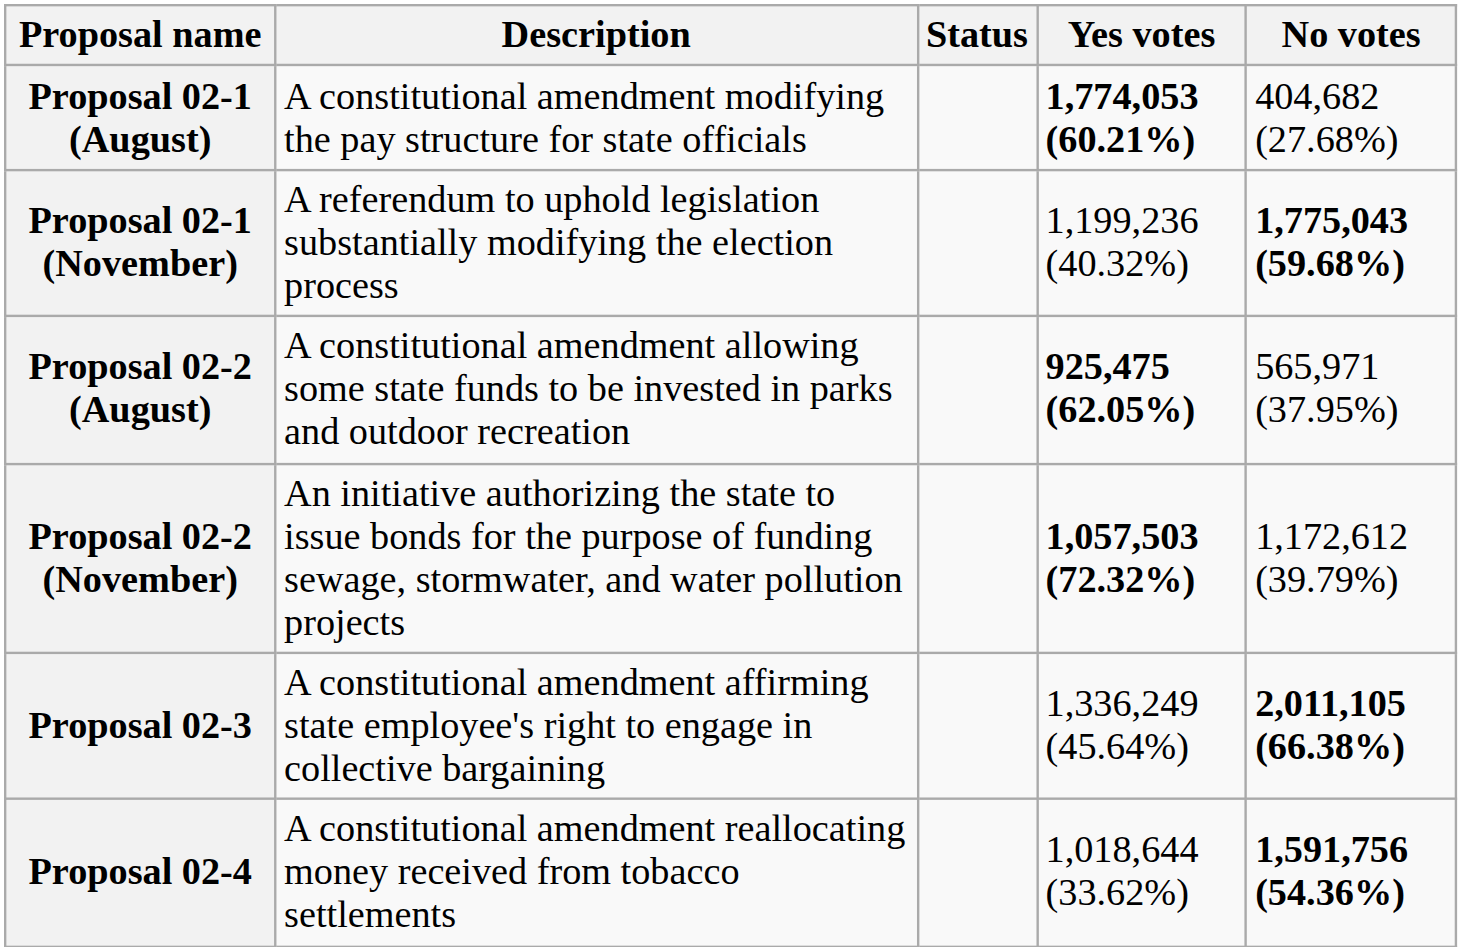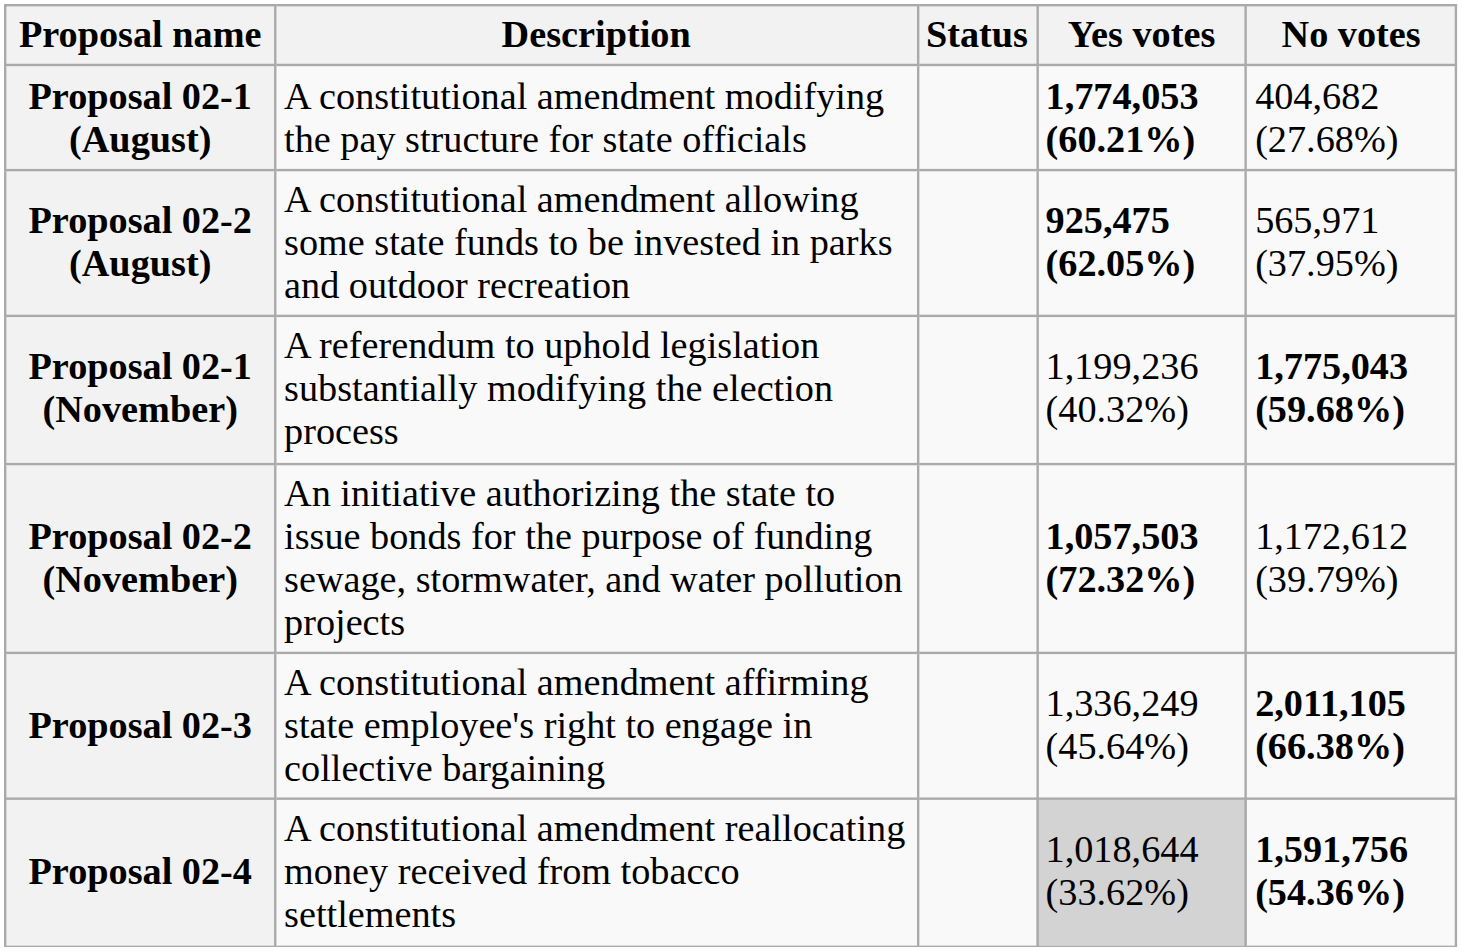rows swapped: Proposal 02-2 (August) <-> Proposal 02-1 (November)
Proposal 02-4 | Yes votes: no background -> lightgrey background
